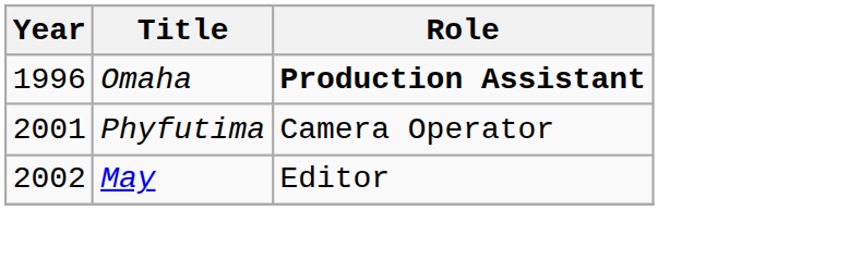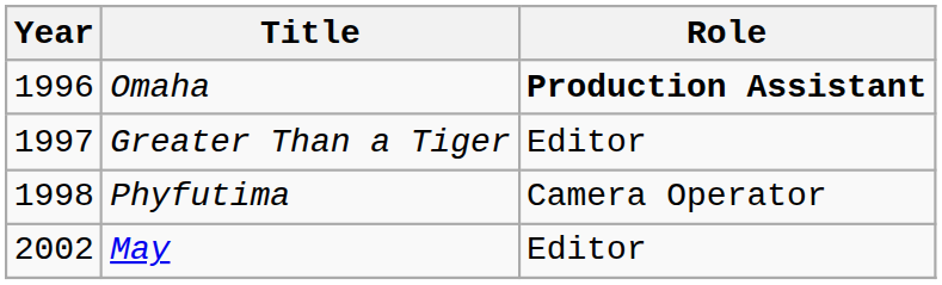+ row: 1997 | Greater Than a Tiger | Editor
Phyfutima | Year: 2001 -> 1998
